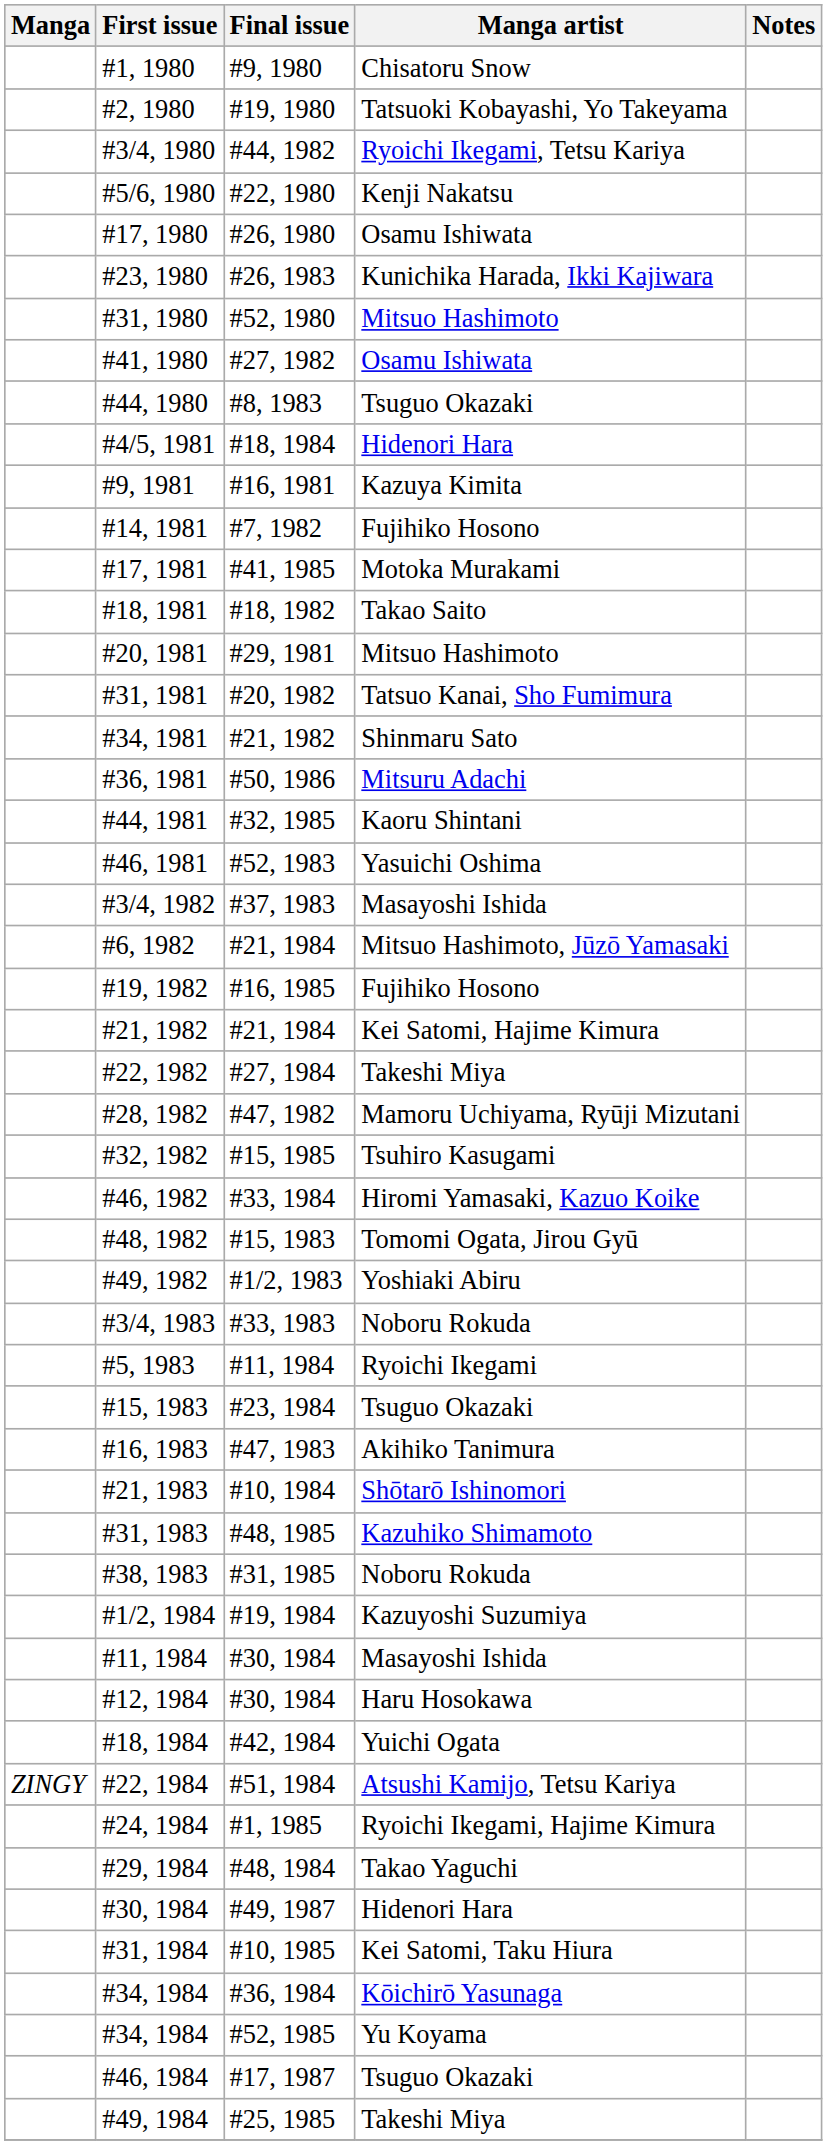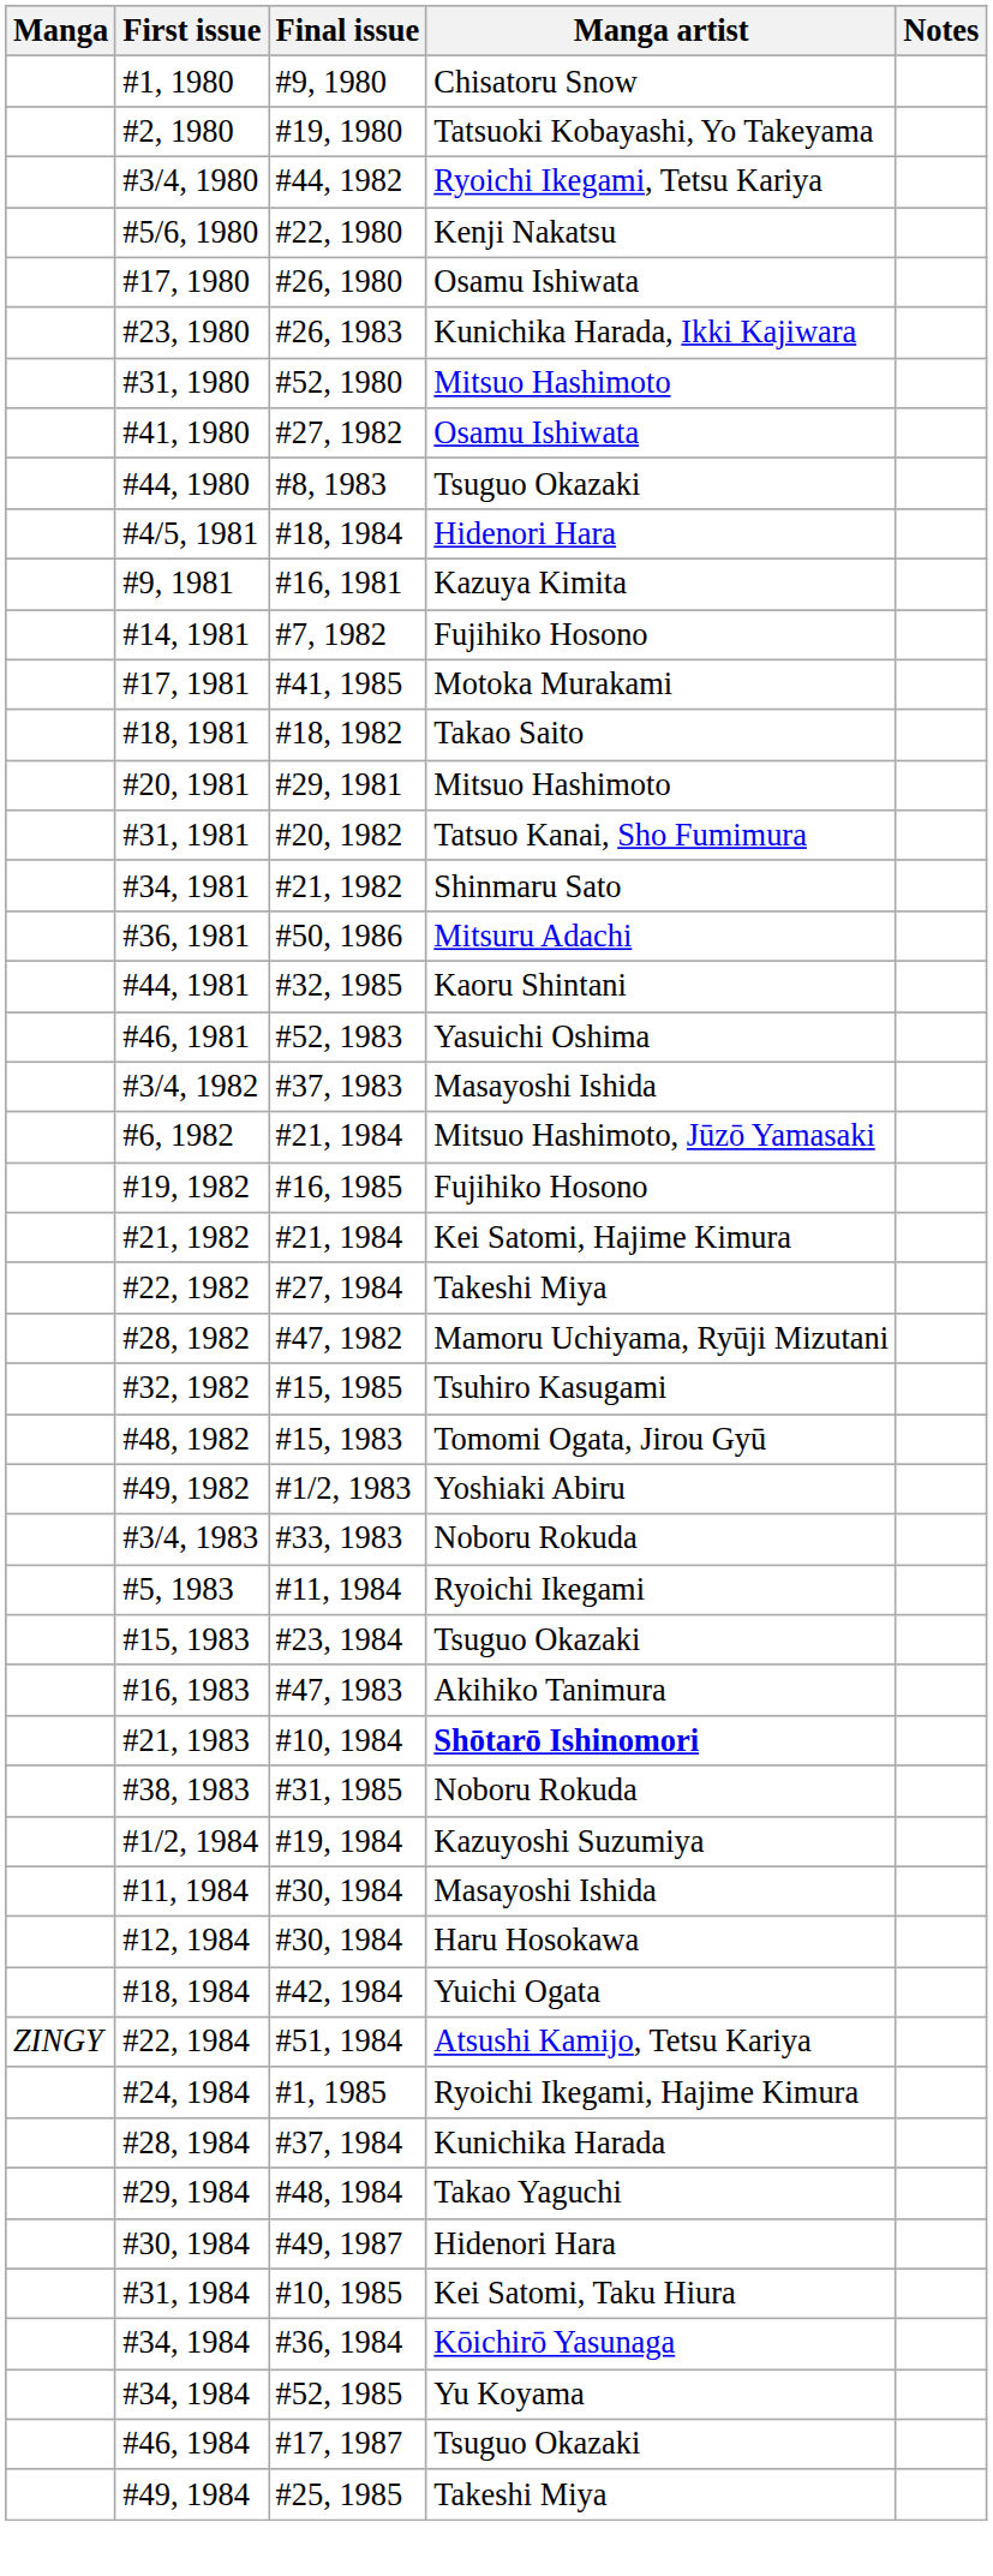- row: #46, 1982 | #33, 1984 | Hiromi Yamasaki, Kazuo Koike
#21, 1983 | Manga artist: normal -> bold
- row: #31, 1983 | #48, 1985 | Kazuhiko Shimamoto
+ row: #28, 1984 | #37, 1984 | Kunichika Harada
